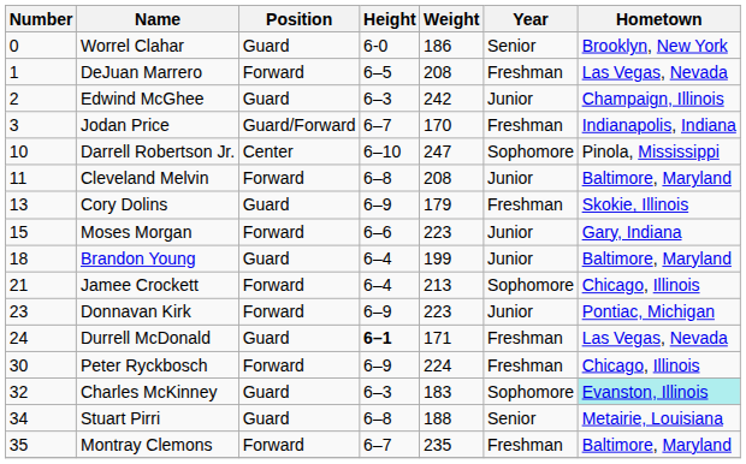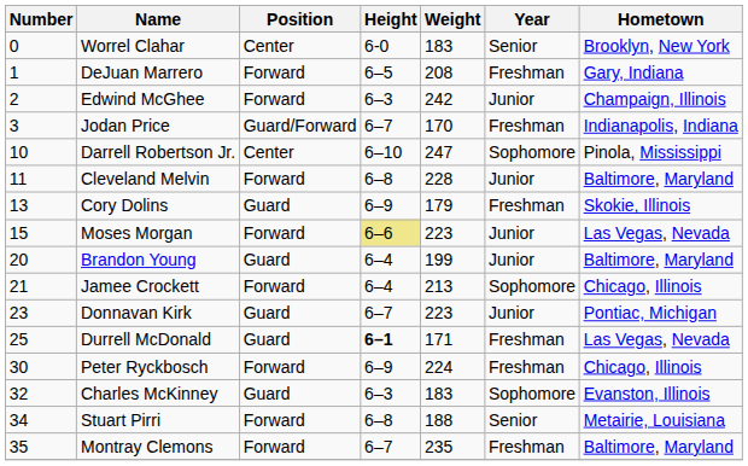Worrel Clahar | Position: Guard -> Center
Worrel Clahar | Weight: 186 -> 183
DeJuan Marrero | Hometown: Las Vegas, Nevada -> Gary, Indiana
Edwind McGhee | Position: Guard -> Forward
Cleveland Melvin | Weight: 208 -> 228
Moses Morgan | Height: no background -> khaki background
Moses Morgan | Hometown: Gary, Indiana -> Las Vegas, Nevada
Brandon Young | Number: 18 -> 20
Donnavan Kirk | Position: Forward -> Guard
Donnavan Kirk | Height: 6–9 -> 6–7
Durrell McDonald | Number: 24 -> 25
Charles McKinney | Hometown: paleturquoise background -> no background
Stuart Pirri | Position: Guard -> Forward
